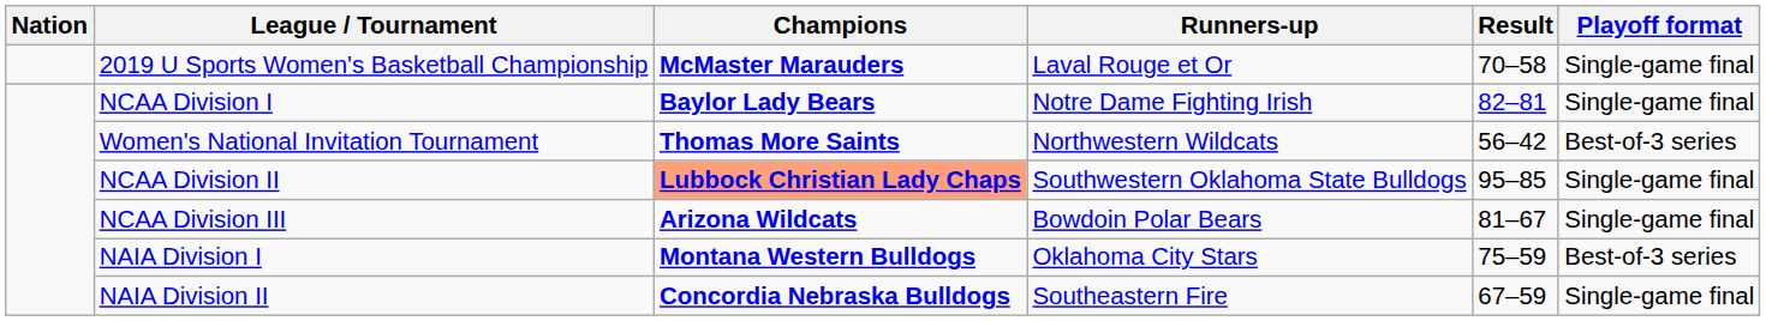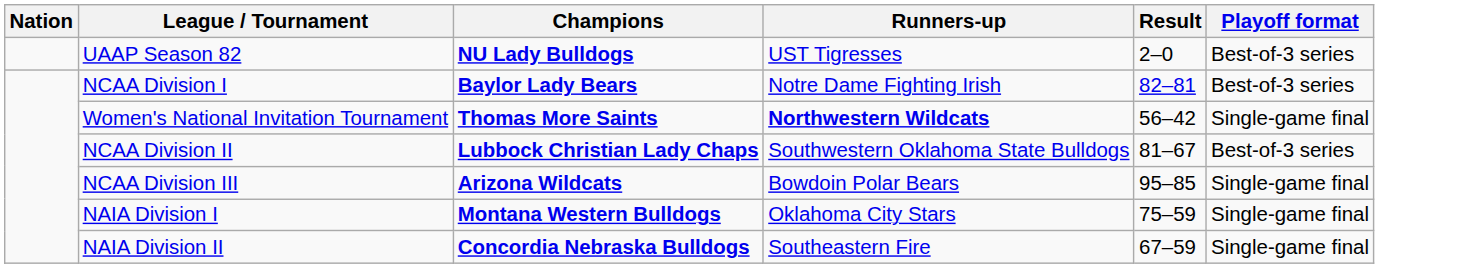- row: 2019 U Sports Women's Basketball Championship | McMaster Marauders | Laval Rouge et Or | 70–58 | Single-game final
+ row: UAAP Season 82 | NU Lady Bulldogs | UST Tigresses | 2–0 | Best-of-3 series
NCAA Division I | Playoff format: Single-game final -> Best-of-3 series
Women's National Invitation Tournament | Runners-up: normal -> bold
Women's National Invitation Tournament | Playoff format: Best-of-3 series -> Single-game final
NCAA Division II | Champions: lightsalmon background -> no background
NCAA Division II | Result: 95–85 -> 81–67
NCAA Division II | Playoff format: Single-game final -> Best-of-3 series
NCAA Division III | Result: 81–67 -> 95–85
NAIA Division I | Playoff format: Best-of-3 series -> Single-game final
